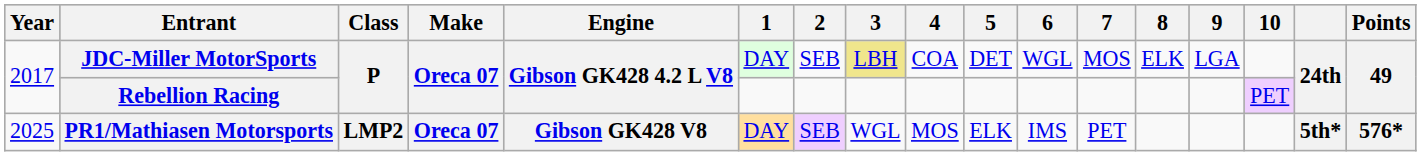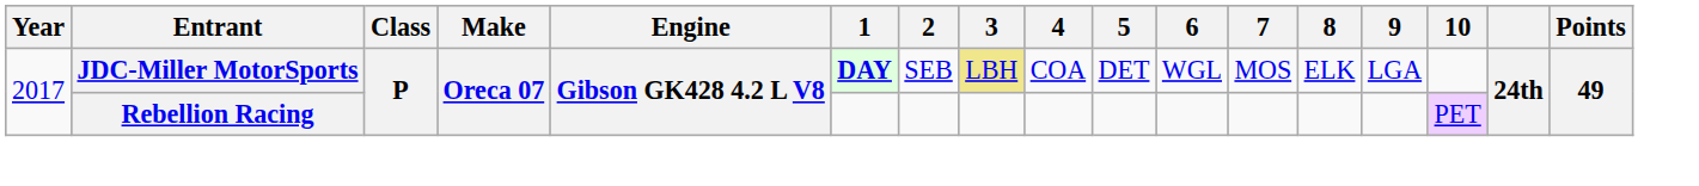JDC-Miller MotorSports | 1: normal -> bold
- row: 2025 | PR1/Mathiasen Motorsports | LMP2 | Oreca 07 | Gibson GK428 V8 | DAY | SEB | WGL | MOS | ELK | IMS | PET | 5th* | 576*
